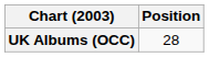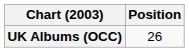UK Albums (OCC) | Position: 28 -> 26
